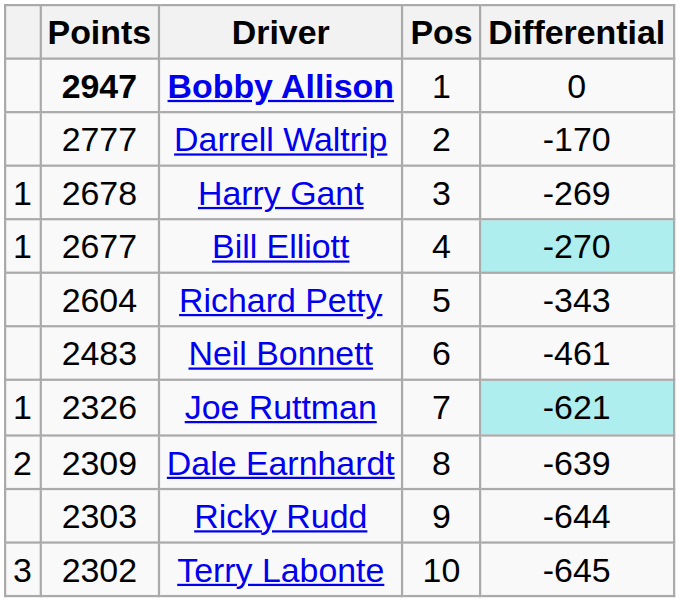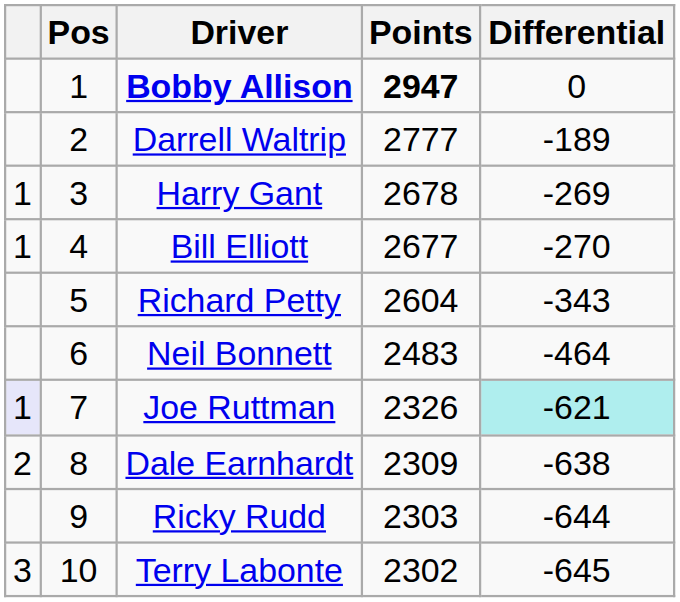columns swapped: Pos <-> Points
Darrell Waltrip | Differential: -170 -> -189
Bill Elliott | Differential: paleturquoise background -> no background
Neil Bonnett | Differential: -461 -> -464
Joe Ruttman | column 1: no background -> lavender background
Dale Earnhardt | Differential: -639 -> -638
